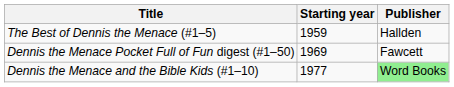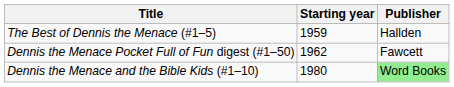Dennis the Menace Pocket Full of Fun digest (#1–50) | Starting year: 1969 -> 1962
Dennis the Menace and the Bible Kids (#1–10) | Starting year: 1977 -> 1980
